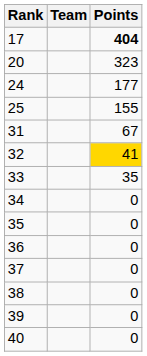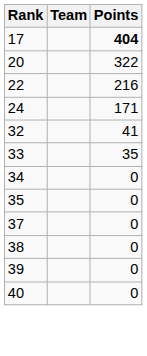20 | Points: 323 -> 322
+ row: 22 | 216
24 | Points: 177 -> 171
- row: 25 | 155
- row: 31 | 67
32 | Points: gold background -> no background
- row: 36 | 0
